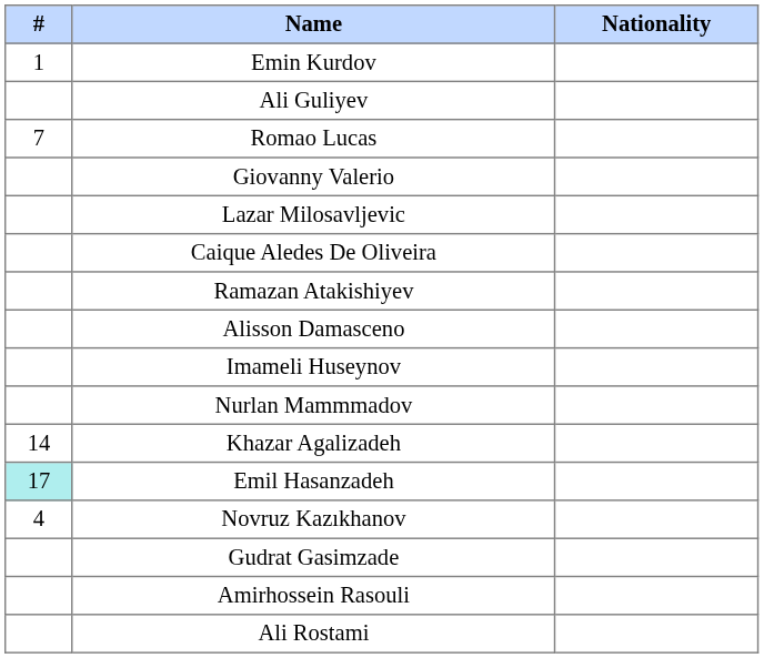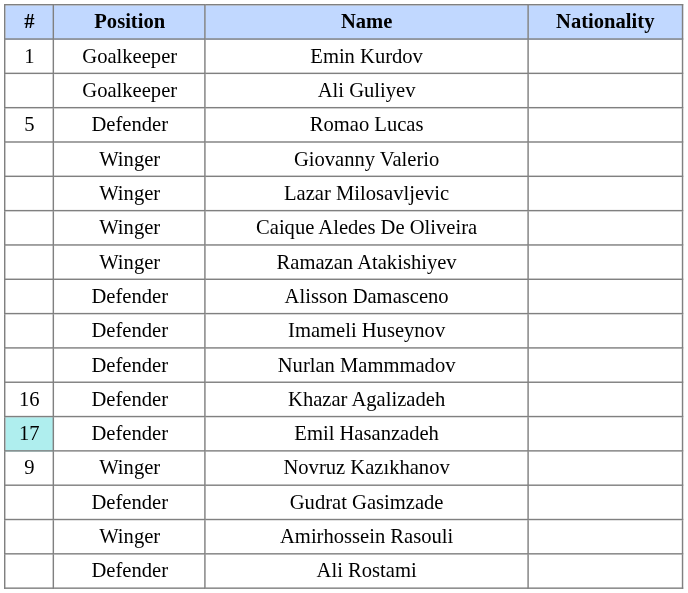+ column: Position | Goalkeeper | Goalkeeper | Defender | Winger | Winger | Winger | Winger | Defender | Defender | Defender | Defender | Defender | Winger | Defender | Winger | Defender
Romao Lucas | #: 7 -> 5
Khazar Agalizadeh | #: 14 -> 16
Novruz Kazıkhanov | #: 4 -> 9
